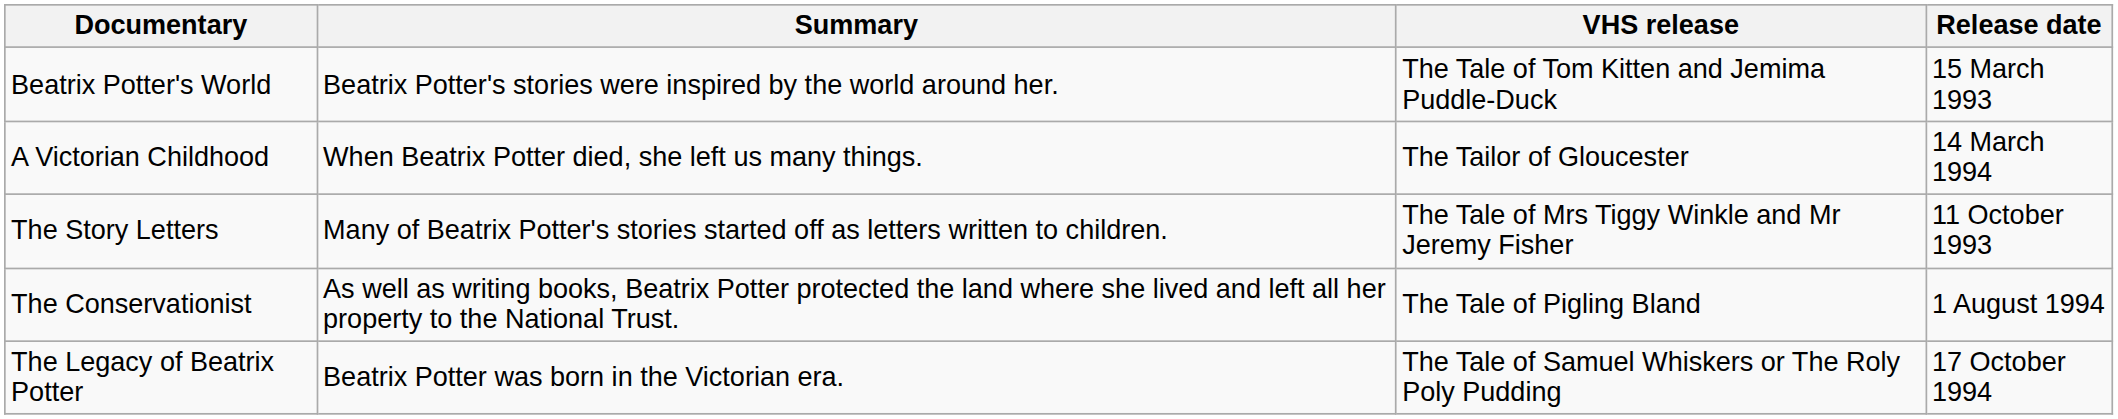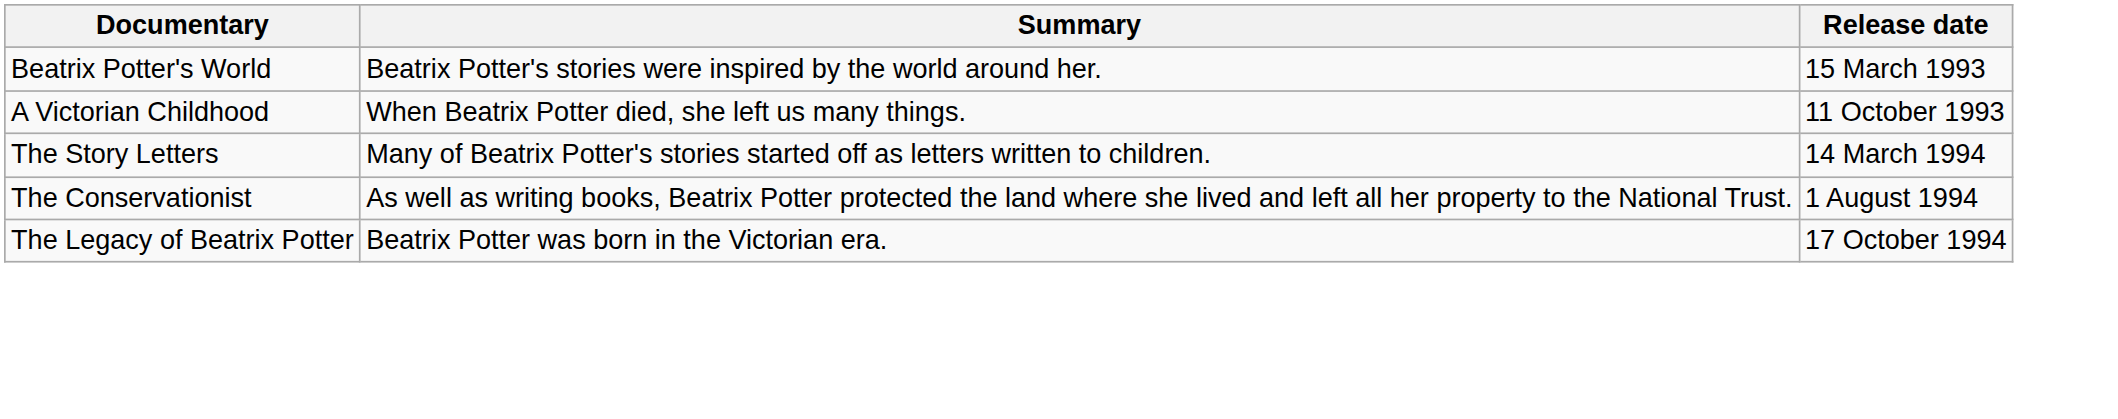- column: VHS release | The Tale of Tom Kitten and Jemima Puddle-Duck | The Tailor of Gloucester | The Tale of Mrs Tiggy Winkle and Mr Jeremy Fisher | The Tale of Pigling Bland | The Tale of Samuel Whiskers or The Roly Poly Pudding
A Victorian Childhood | Release date: 14 March 1994 -> 11 October 1993
The Story Letters | Release date: 11 October 1993 -> 14 March 1994
